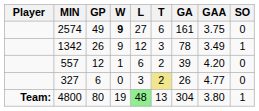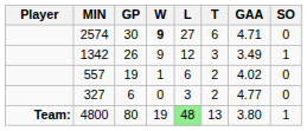- column: GA | 161 | 78 | 39 | 26 | 304
2574 | GP: 49 -> 30
2574 | GAA: 3.75 -> 4.71
557 | GP: 12 -> 19
557 | GAA: 4.20 -> 4.02
327 | T: khaki background -> no background
